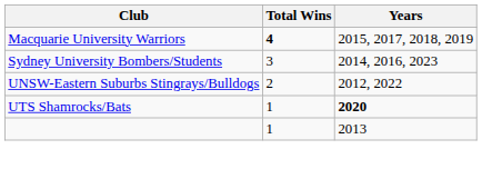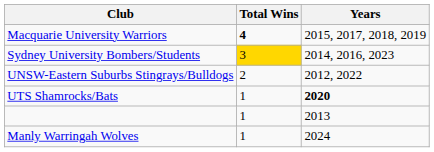Sydney University Bombers/Students | Total Wins: no background -> gold background
+ row: Manly Warringah Wolves | 1 | 2024
